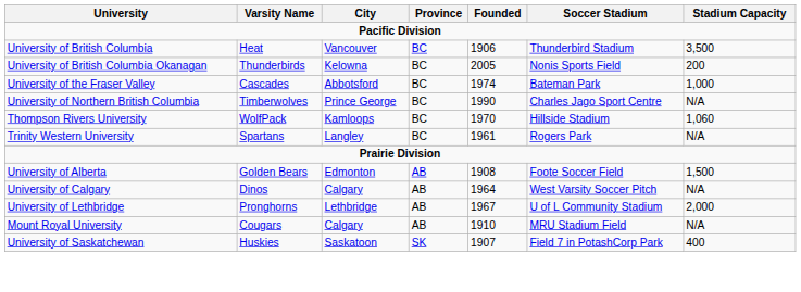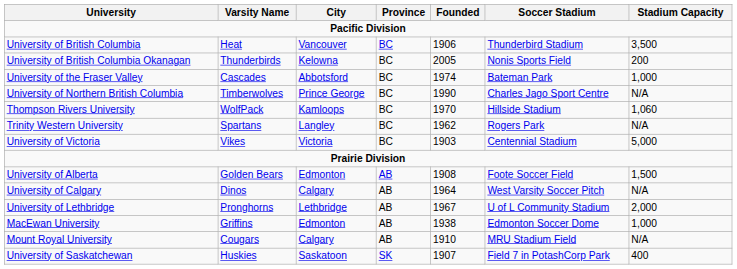Trinity Western University | Founded: 1961 -> 1962
+ row: University of Victoria | Vikes | Victoria | BC | 1903 | Centennial Stadium | 5,000
+ row: MacEwan University | Griffins | Edmonton | AB | 1938 | Edmonton Soccer Dome | 1,000
